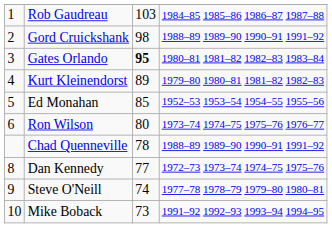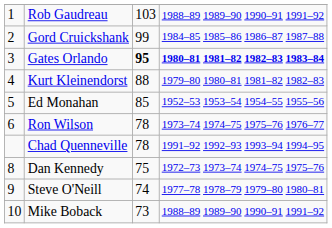Rob Gaudreau | column 4: 1984–85 1985–86 1986–87 1987–88 -> 1988–89 1989–90 1990–91 1991–92
Gord Cruickshank | column 3: 98 -> 99
Gord Cruickshank | column 4: 1988–89 1989–90 1990–91 1991–92 -> 1984–85 1985–86 1986–87 1987–88
Gates Orlando | column 4: normal -> bold
Kurt Kleinendorst | column 3: 89 -> 88
Ron Wilson | column 3: 80 -> 78
Chad Quenneville | column 4: 1988–89 1989–90 1990–91 1991–92 -> 1991–92 1992–93 1993–94 1994–95
Dan Kennedy | column 3: 77 -> 75
Mike Boback | column 4: 1991–92 1992–93 1993–94 1994–95 -> 1988–89 1989–90 1990–91 1991–92
